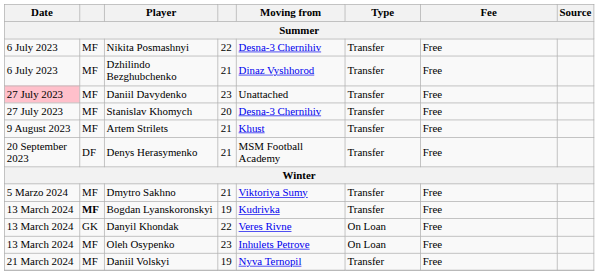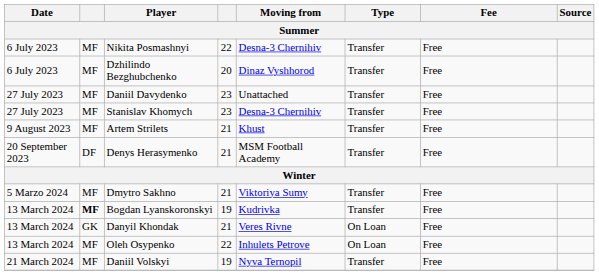Dzhilindo Bezghubchenko | column 4: 21 -> 20
Daniil Davydenko | Date: pink background -> no background
Stanislav Khomych | column 4: 20 -> 23
Danyil Khondak | column 4: 22 -> 21
Oleh Osypenko | column 4: 23 -> 22
